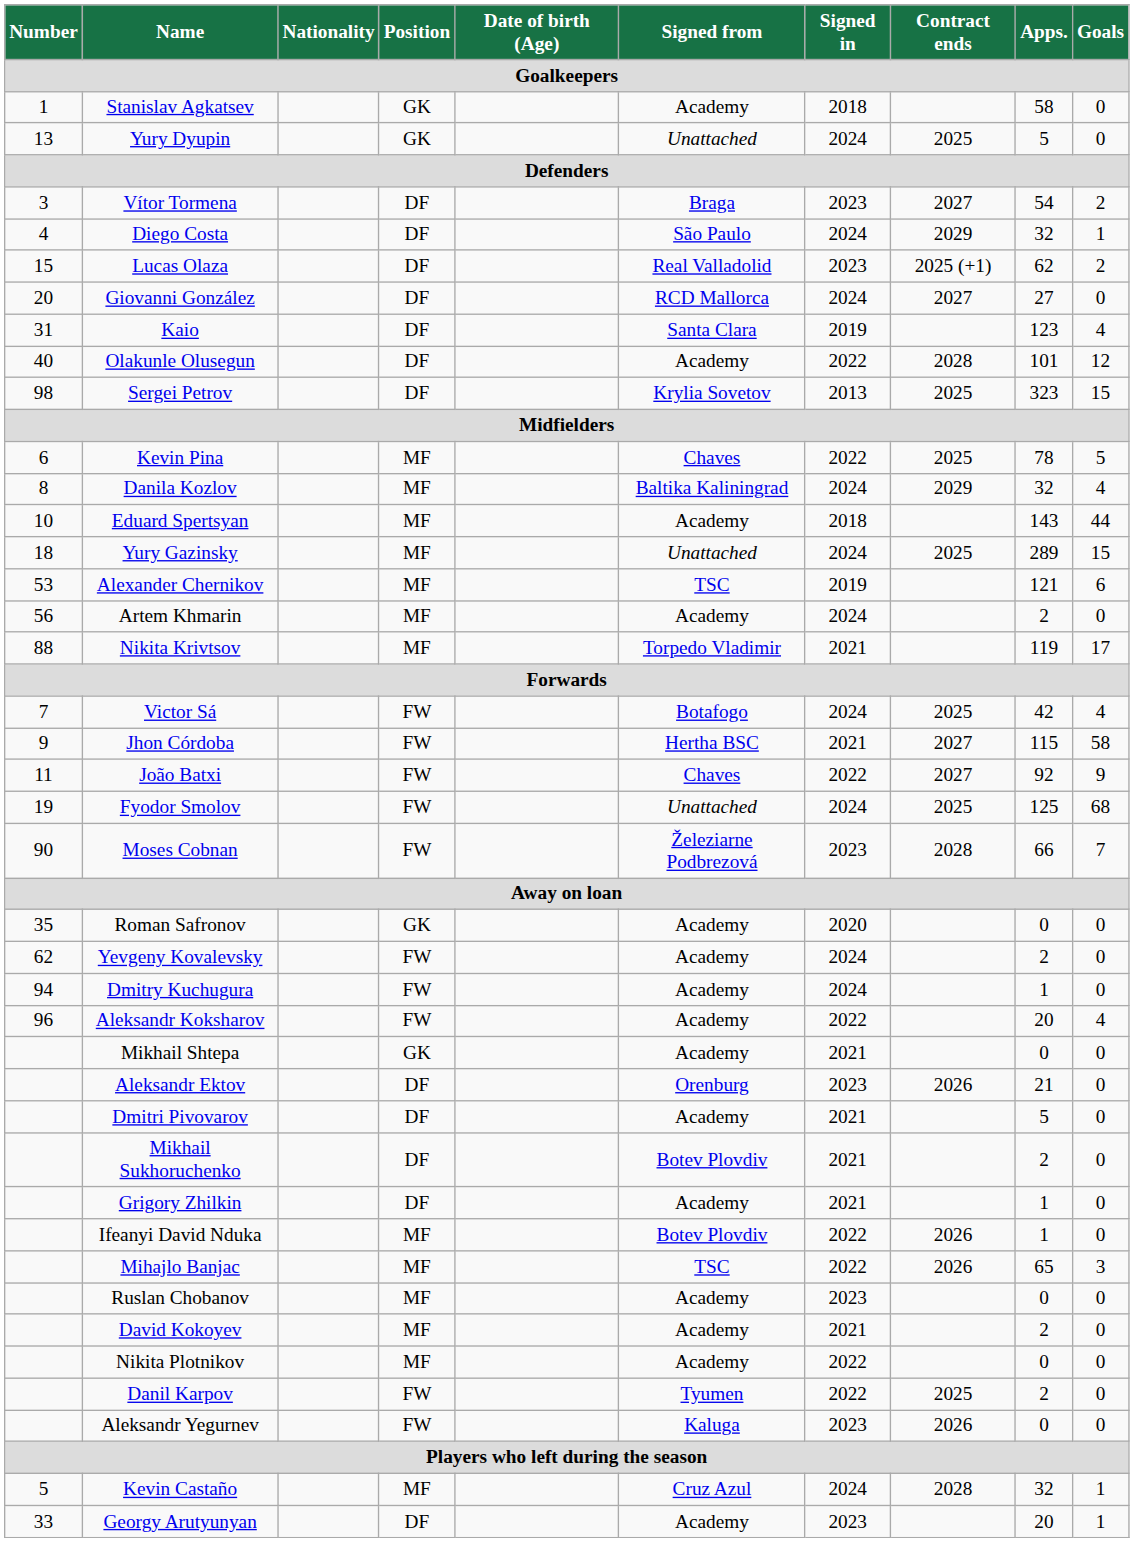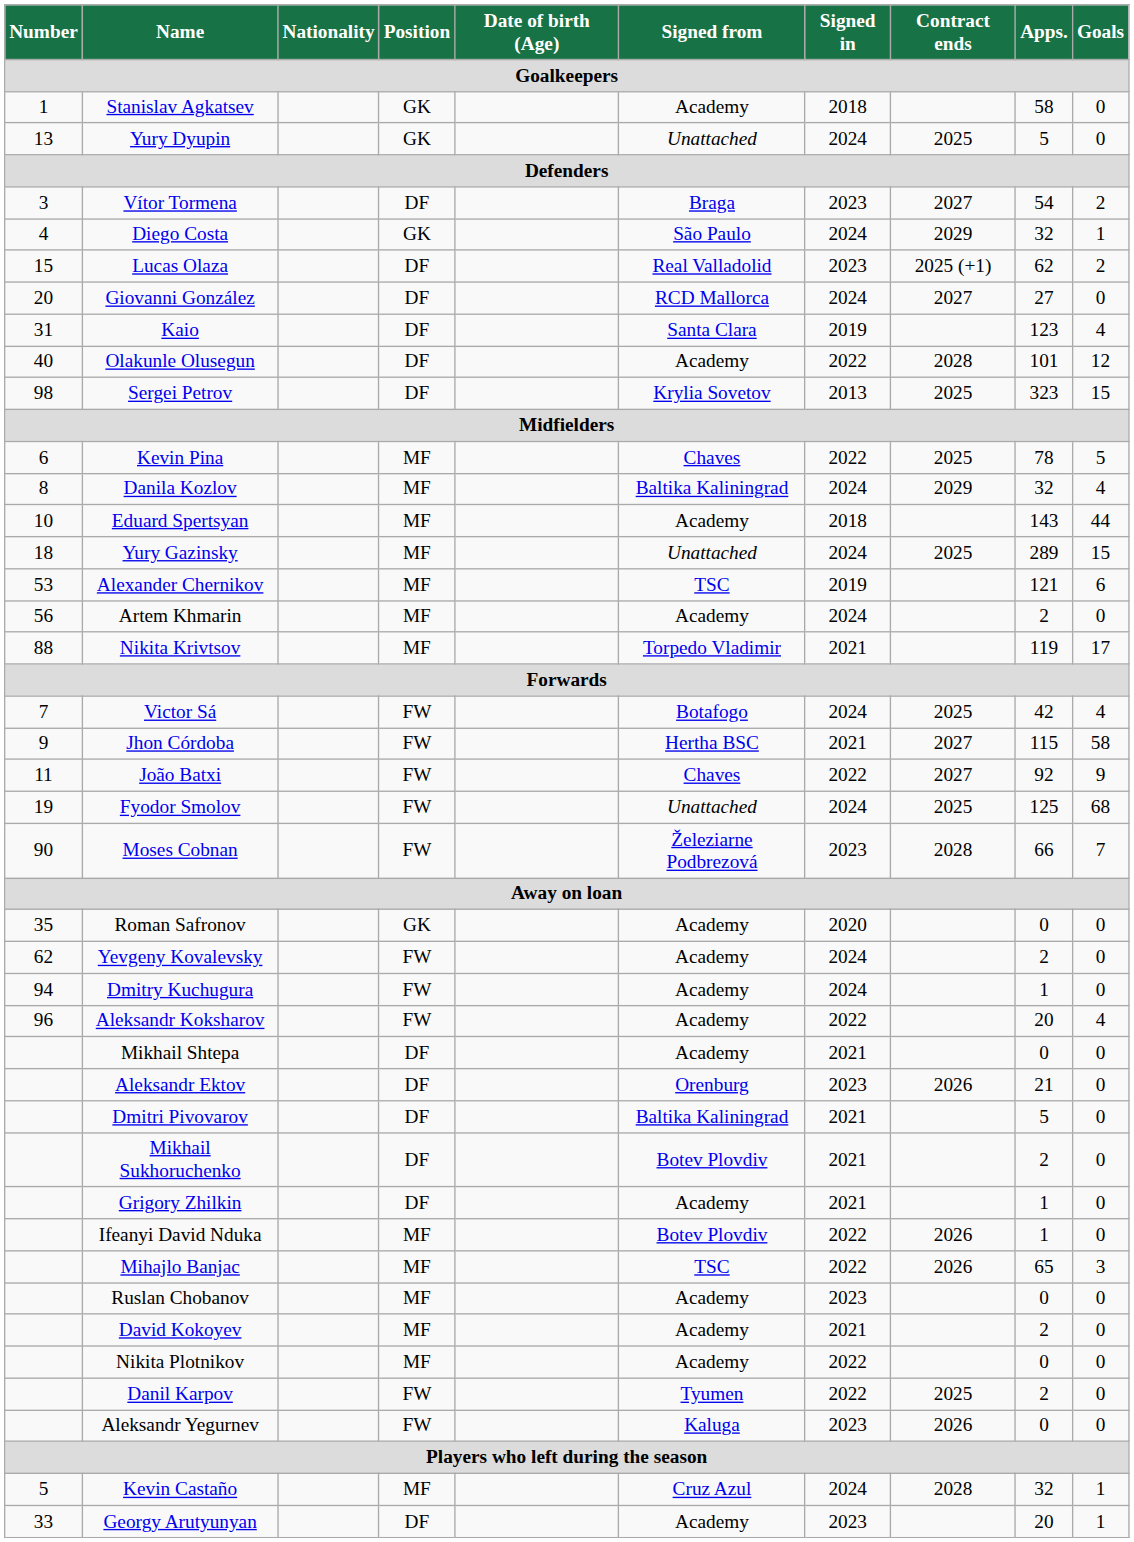Diego Costa | Position: DF -> GK
Mikhail Shtepa | Position: GK -> DF
Dmitri Pivovarov | Signed from: Academy -> Baltika Kaliningrad
